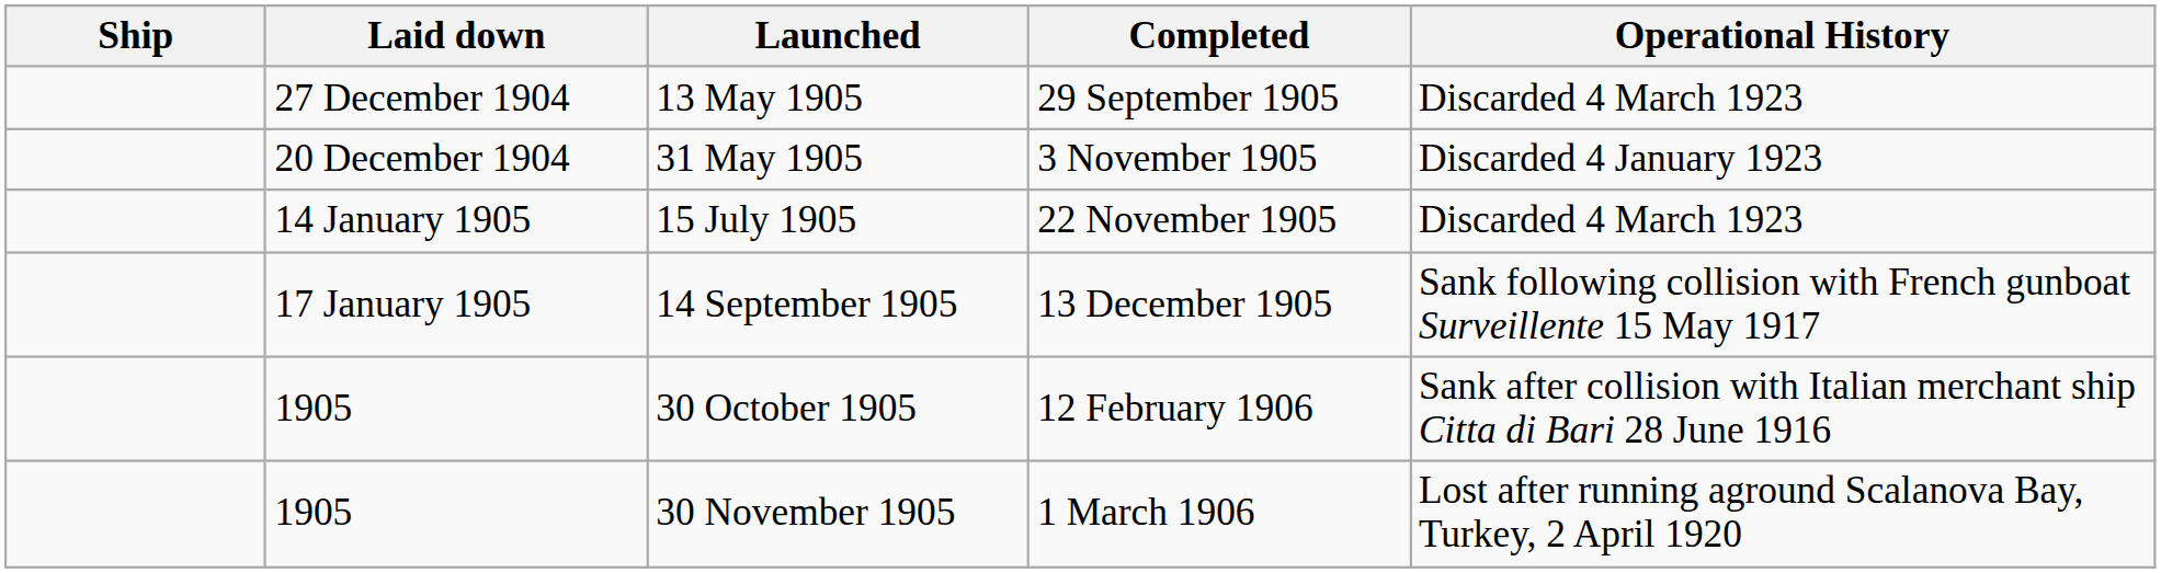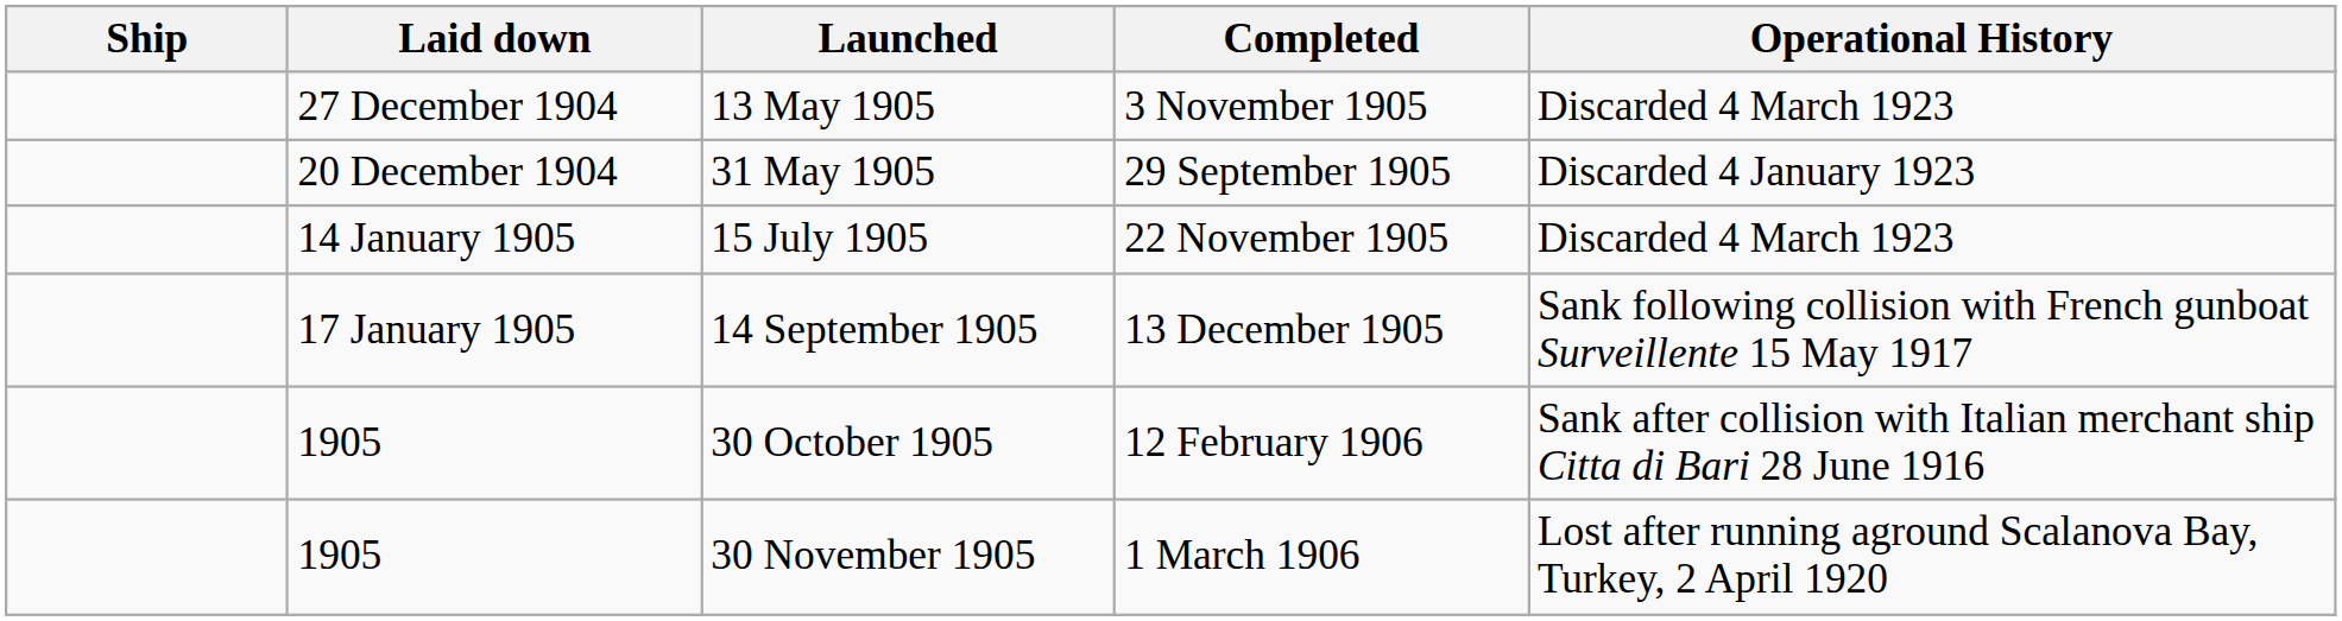13 May 1905 | Completed: 29 September 1905 -> 3 November 1905
31 May 1905 | Completed: 3 November 1905 -> 29 September 1905
